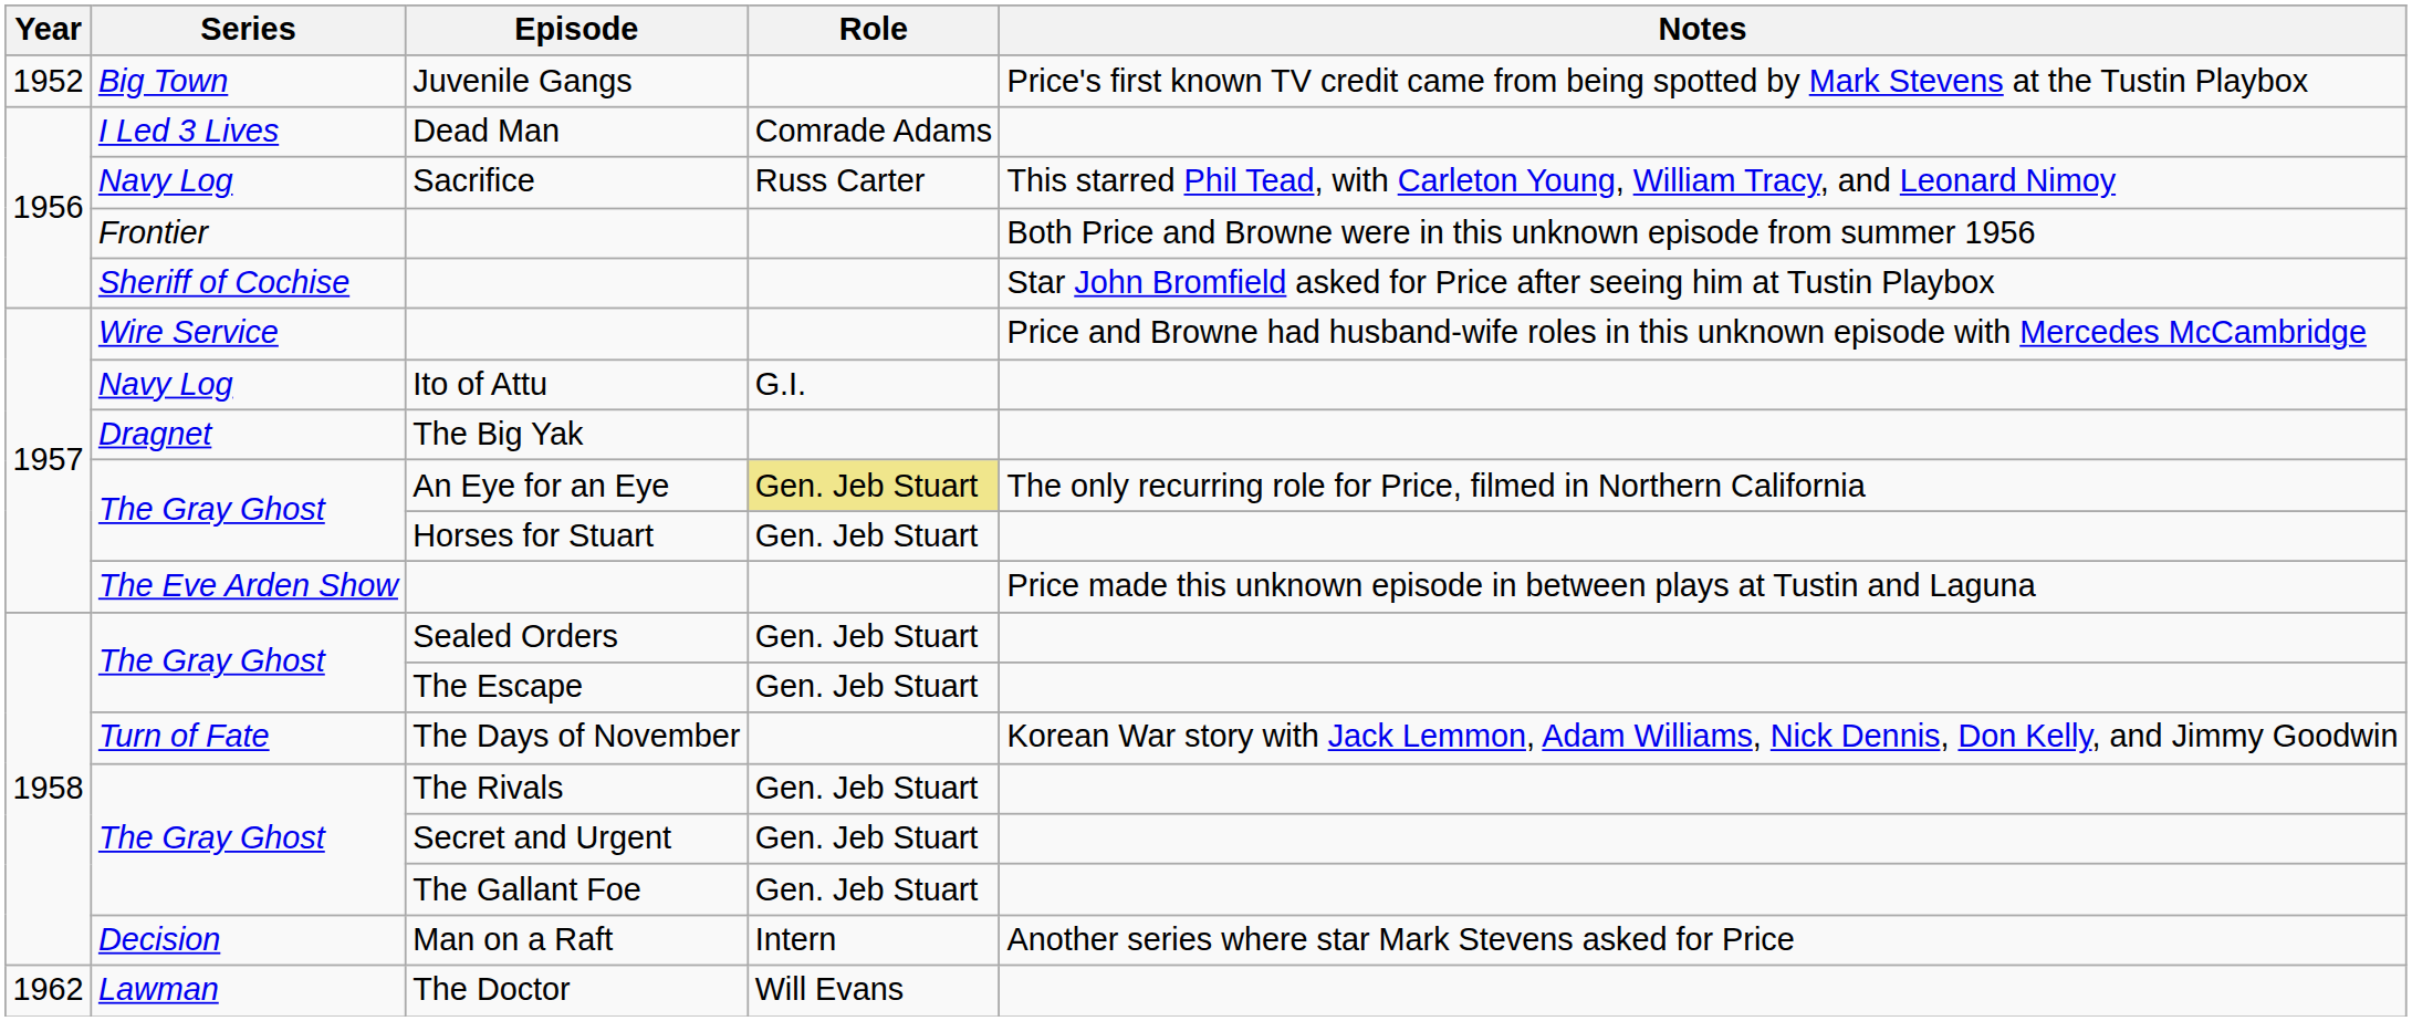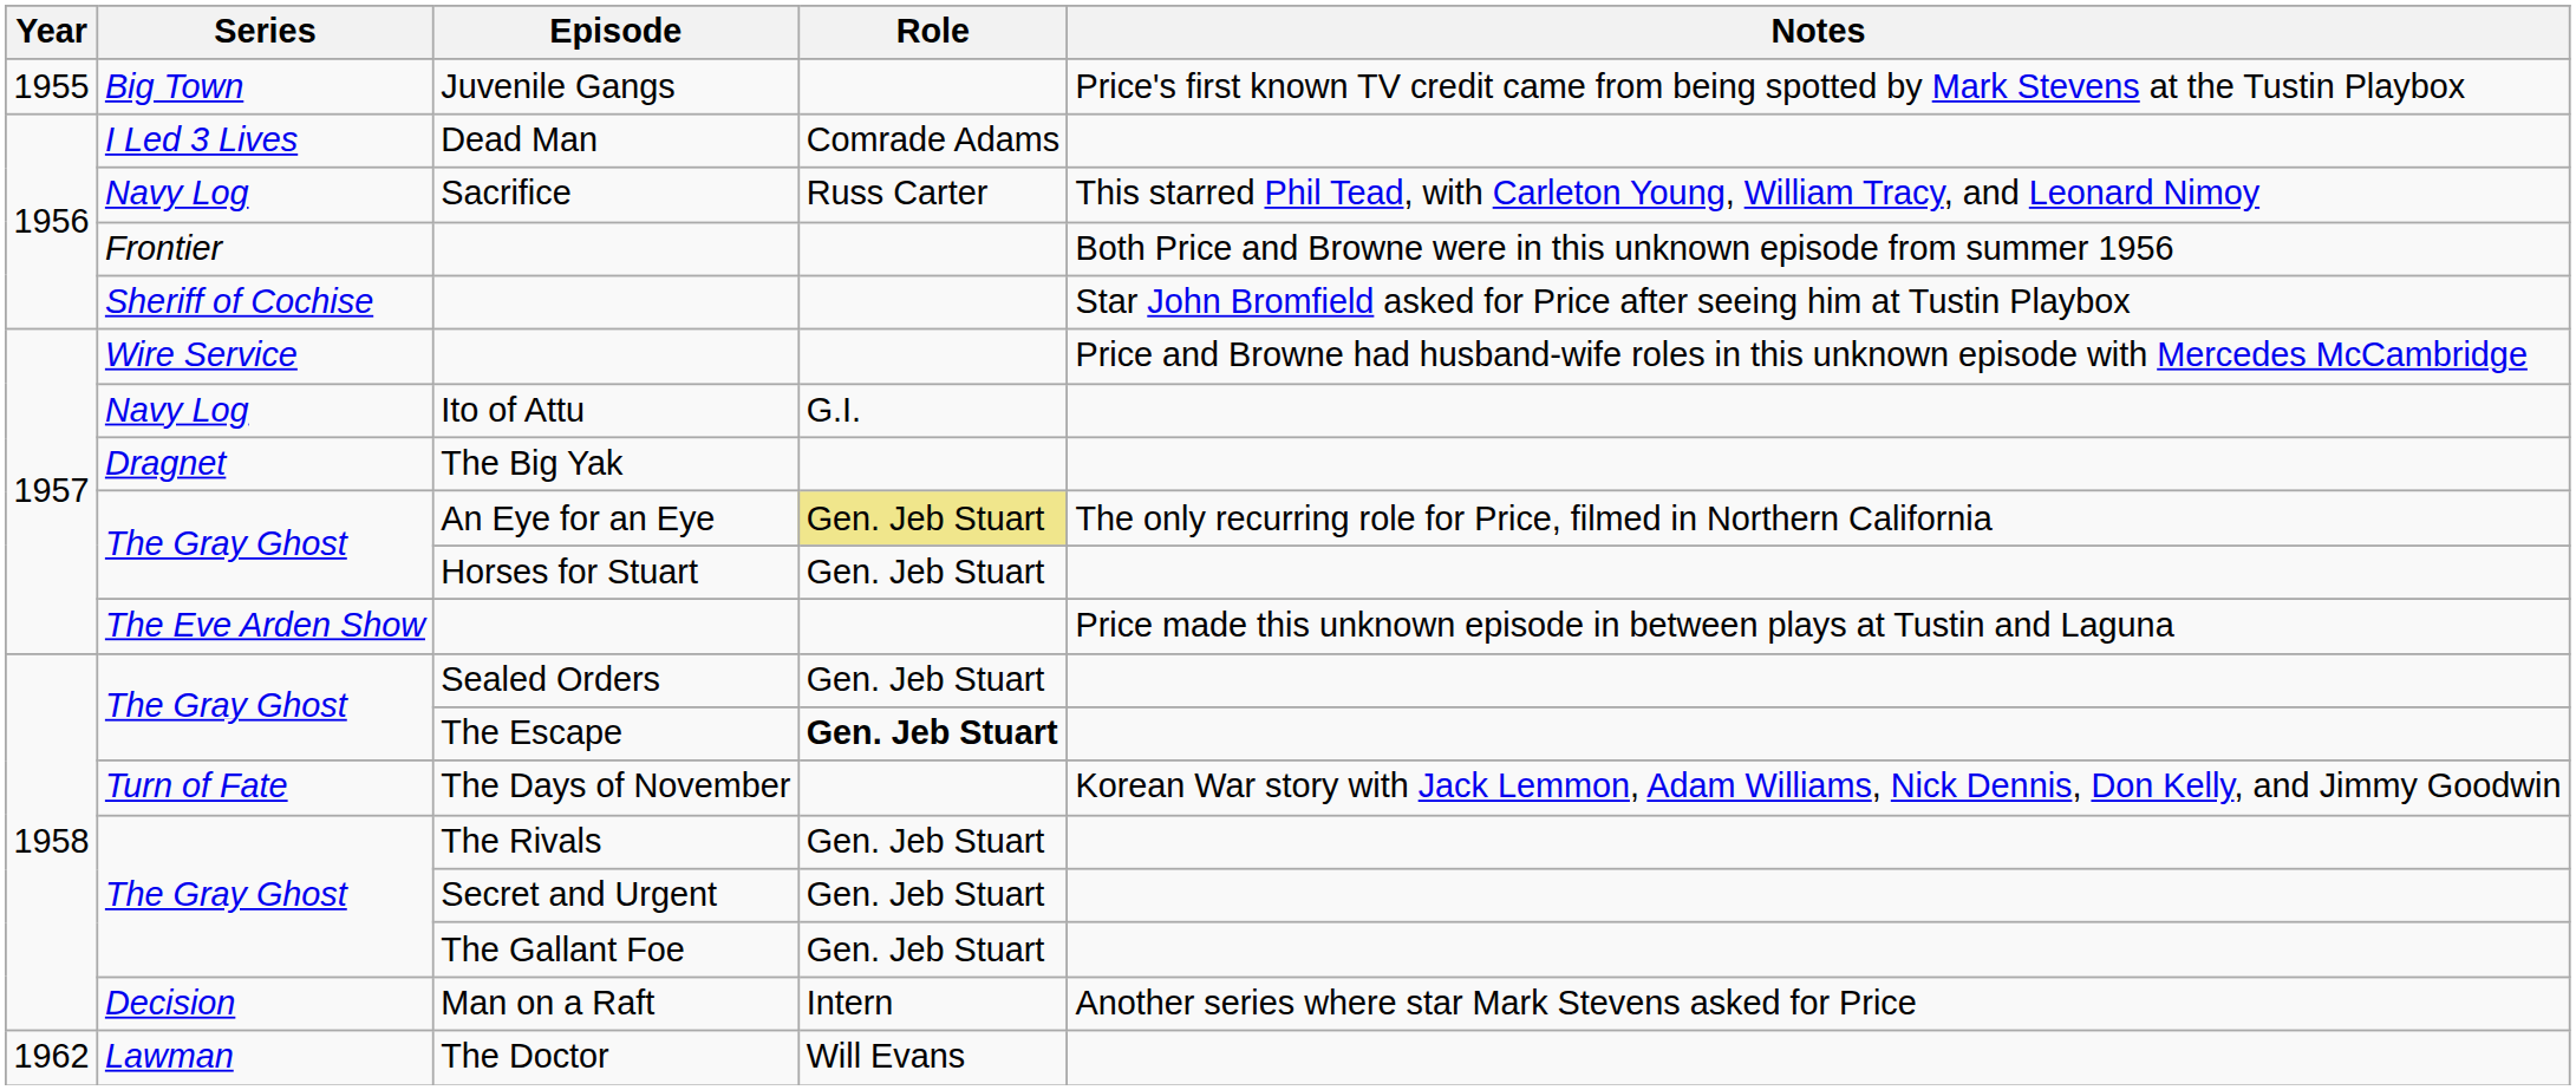Juvenile Gangs | Year: 1952 -> 1955
The Escape | Role: normal -> bold
